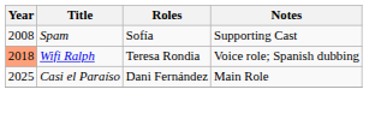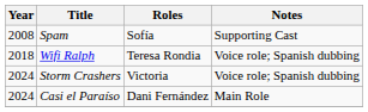Wifi Ralph | Year: lightsalmon background -> no background
+ row: 2024 | Storm Crashers | Victoria | Voice role; Spanish dubbing
Casi el Paraíso | Year: 2025 -> 2024
